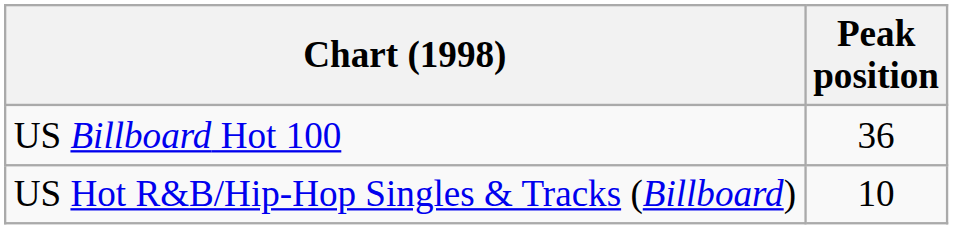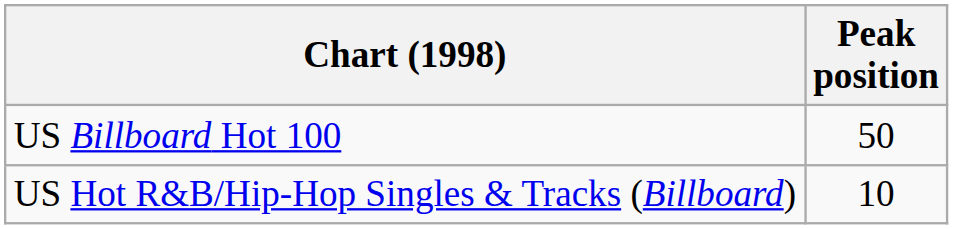US Billboard Hot 100 | Peak position: 36 -> 50
